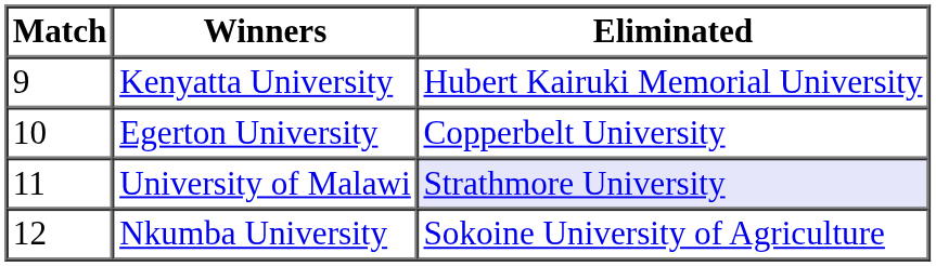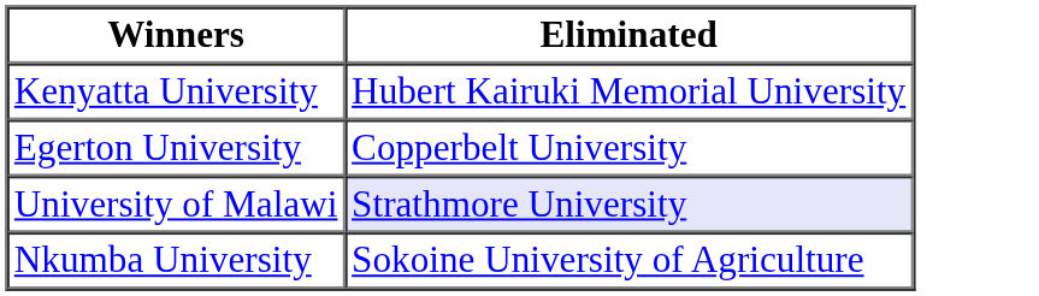- column: Match | 9 | 10 | 11 | 12
